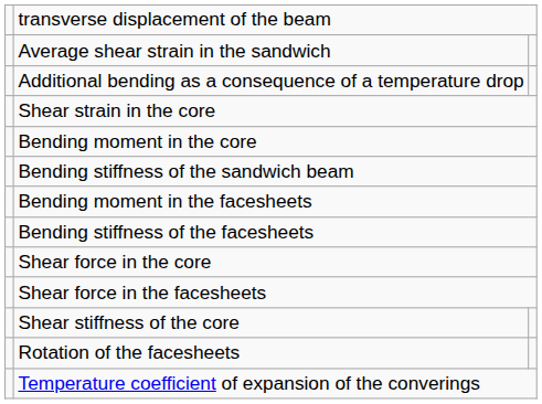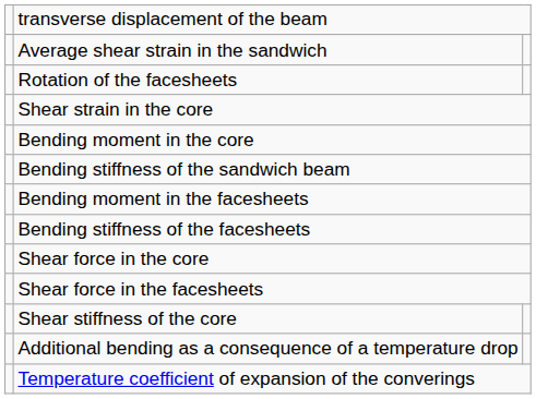rows swapped: Rotation of the facesheets <-> Additional bending as a consequence of a temperature drop
